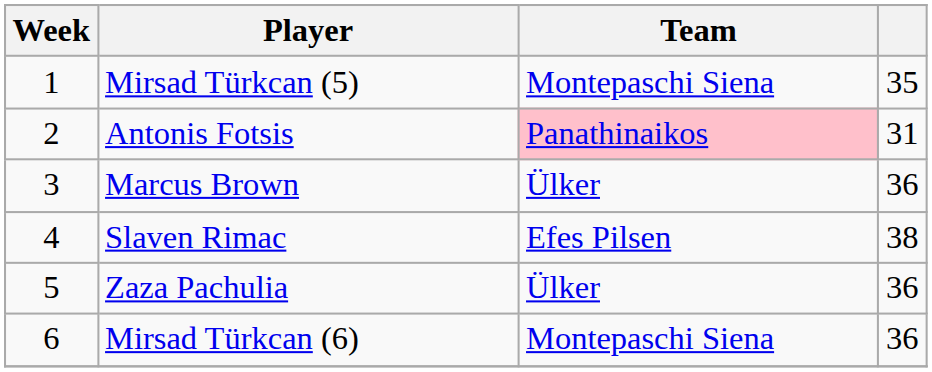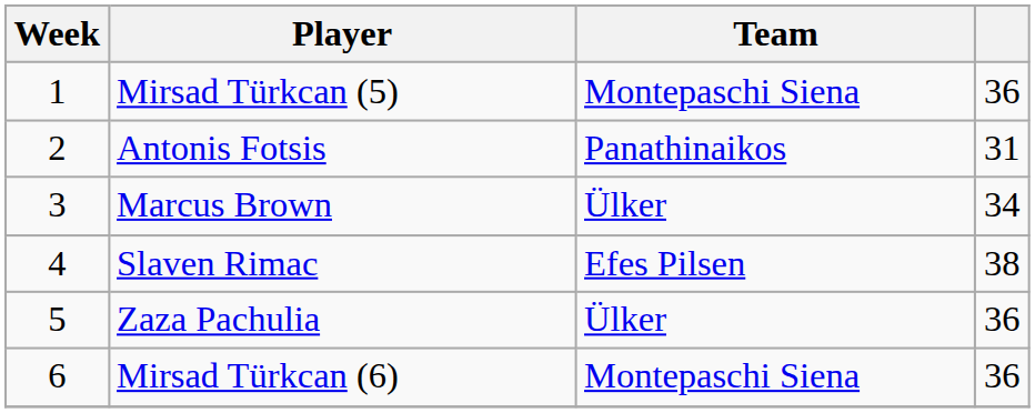Mirsad Türkcan (5) | column 4: 35 -> 36
Antonis Fotsis | Team: pink background -> no background
Marcus Brown | column 4: 36 -> 34
